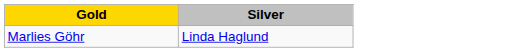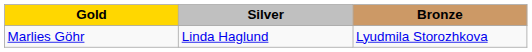+ column: Bronze | Lyudmila Storozhkova
